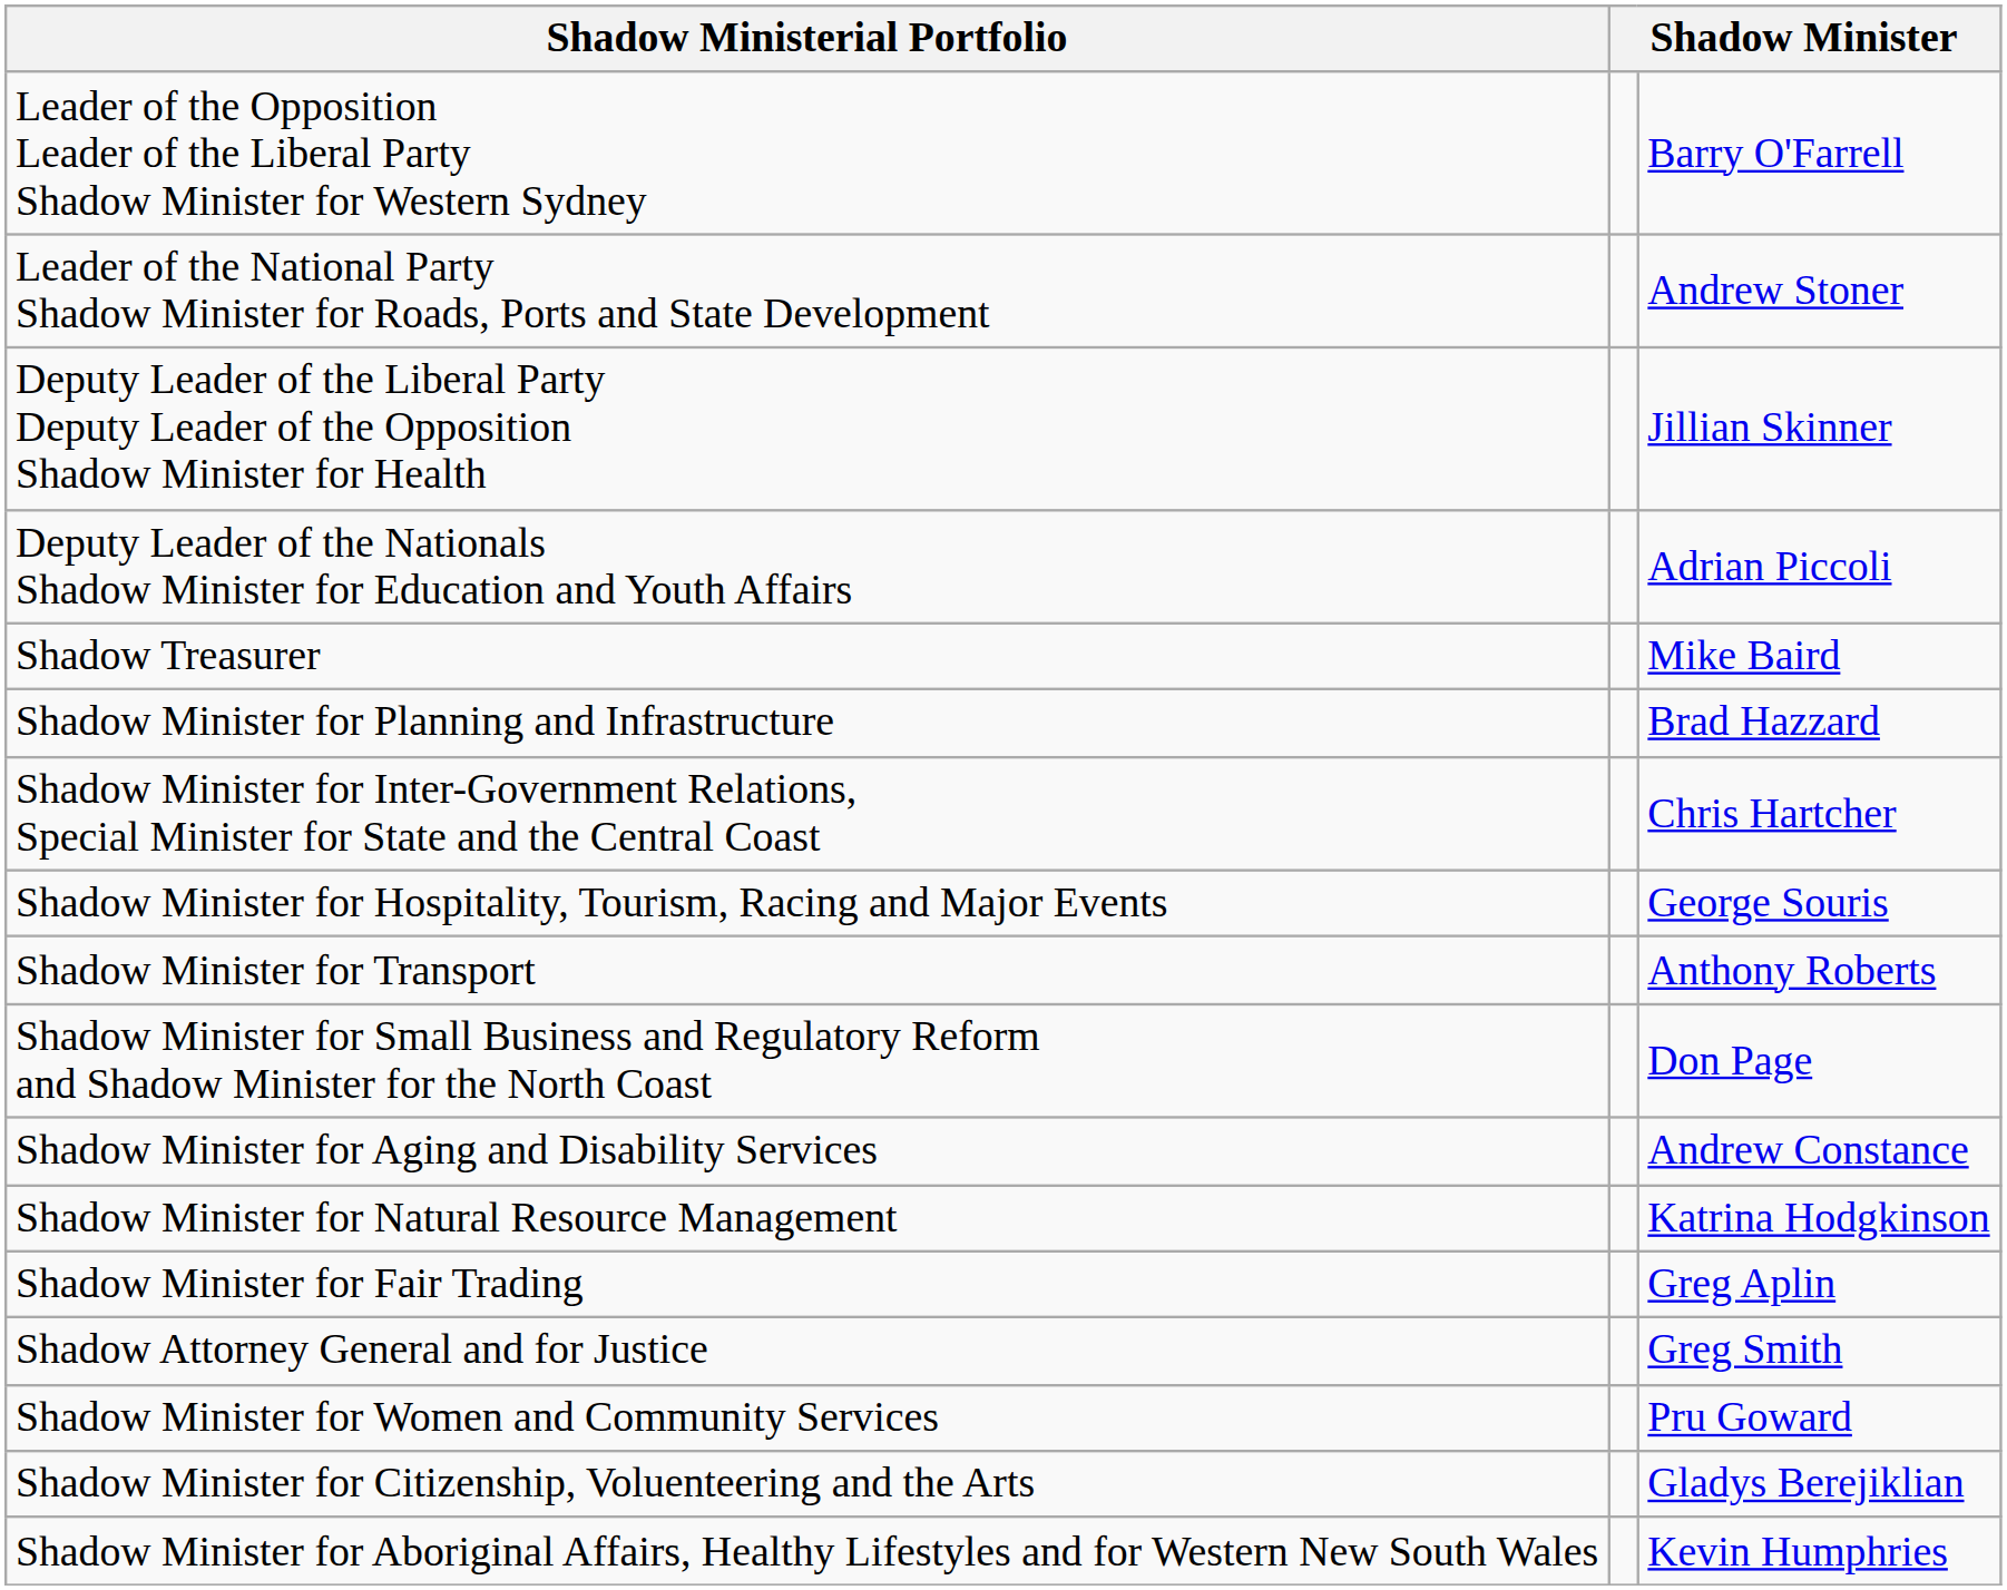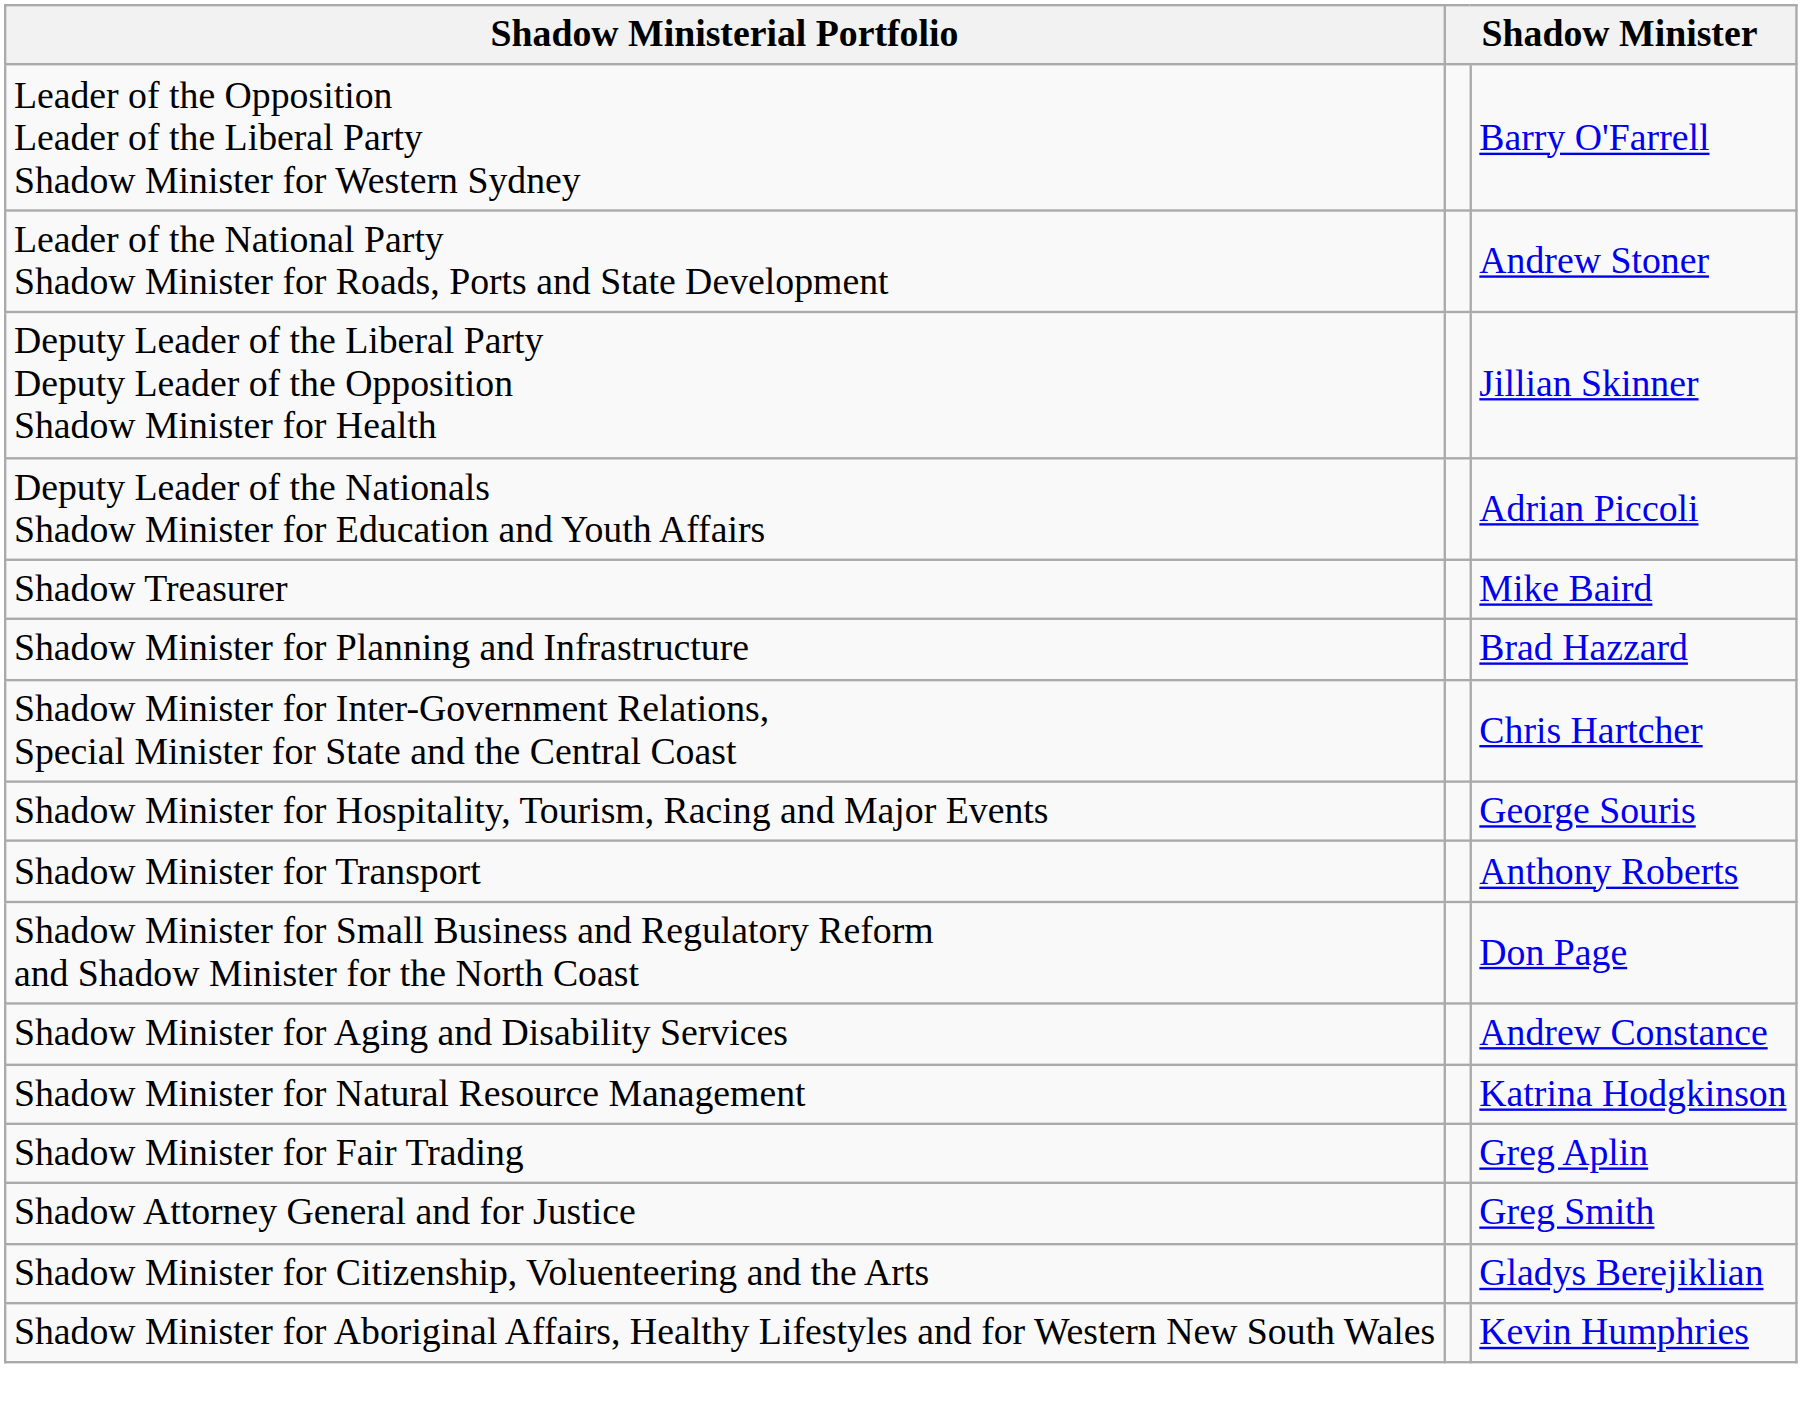- row: Shadow Minister for Women and Community Services | Pru Goward
